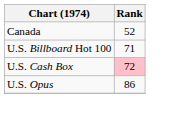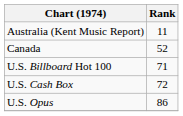+ row: Australia (Kent Music Report) | 11
U.S. Cash Box | Rank: pink background -> no background
